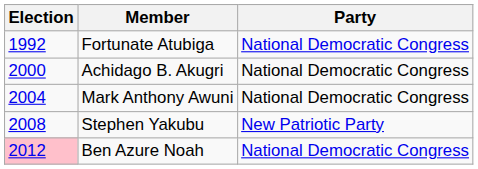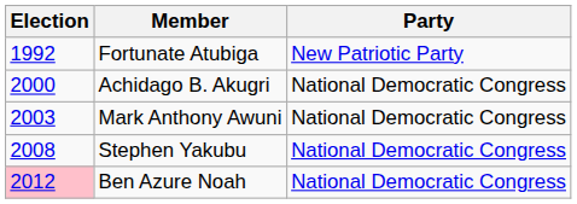Fortunate Atubiga | Party: National Democratic Congress -> New Patriotic Party
Mark Anthony Awuni | Election: 2004 -> 2003
Stephen Yakubu | Party: New Patriotic Party -> National Democratic Congress
